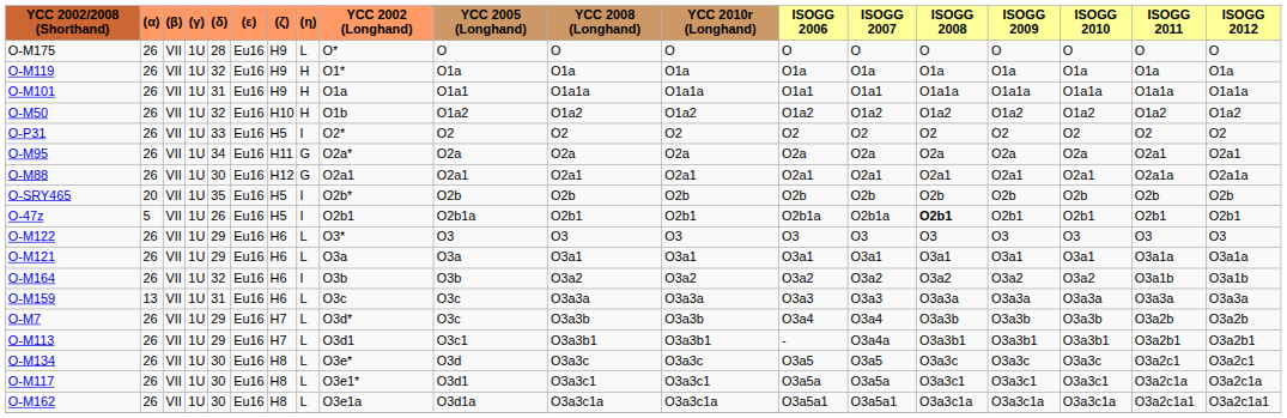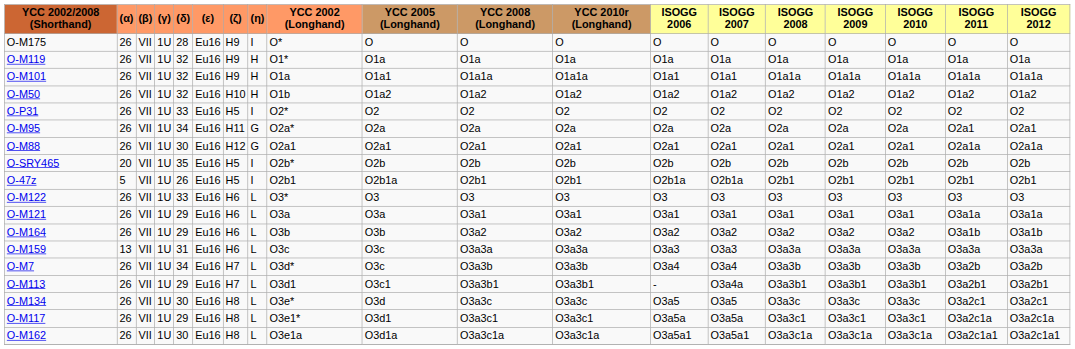O-M175 | (η): L -> I
O-M101 | (δ): 31 -> 32
O-47z | ISOGG 2008: bold -> normal
O-M122 | (δ): 29 -> 33
O-M164 | (δ): 32 -> 29
O-M164 | (η): I -> L
O-M7 | (δ): 29 -> 34
O-M117 | (δ): 30 -> 29
